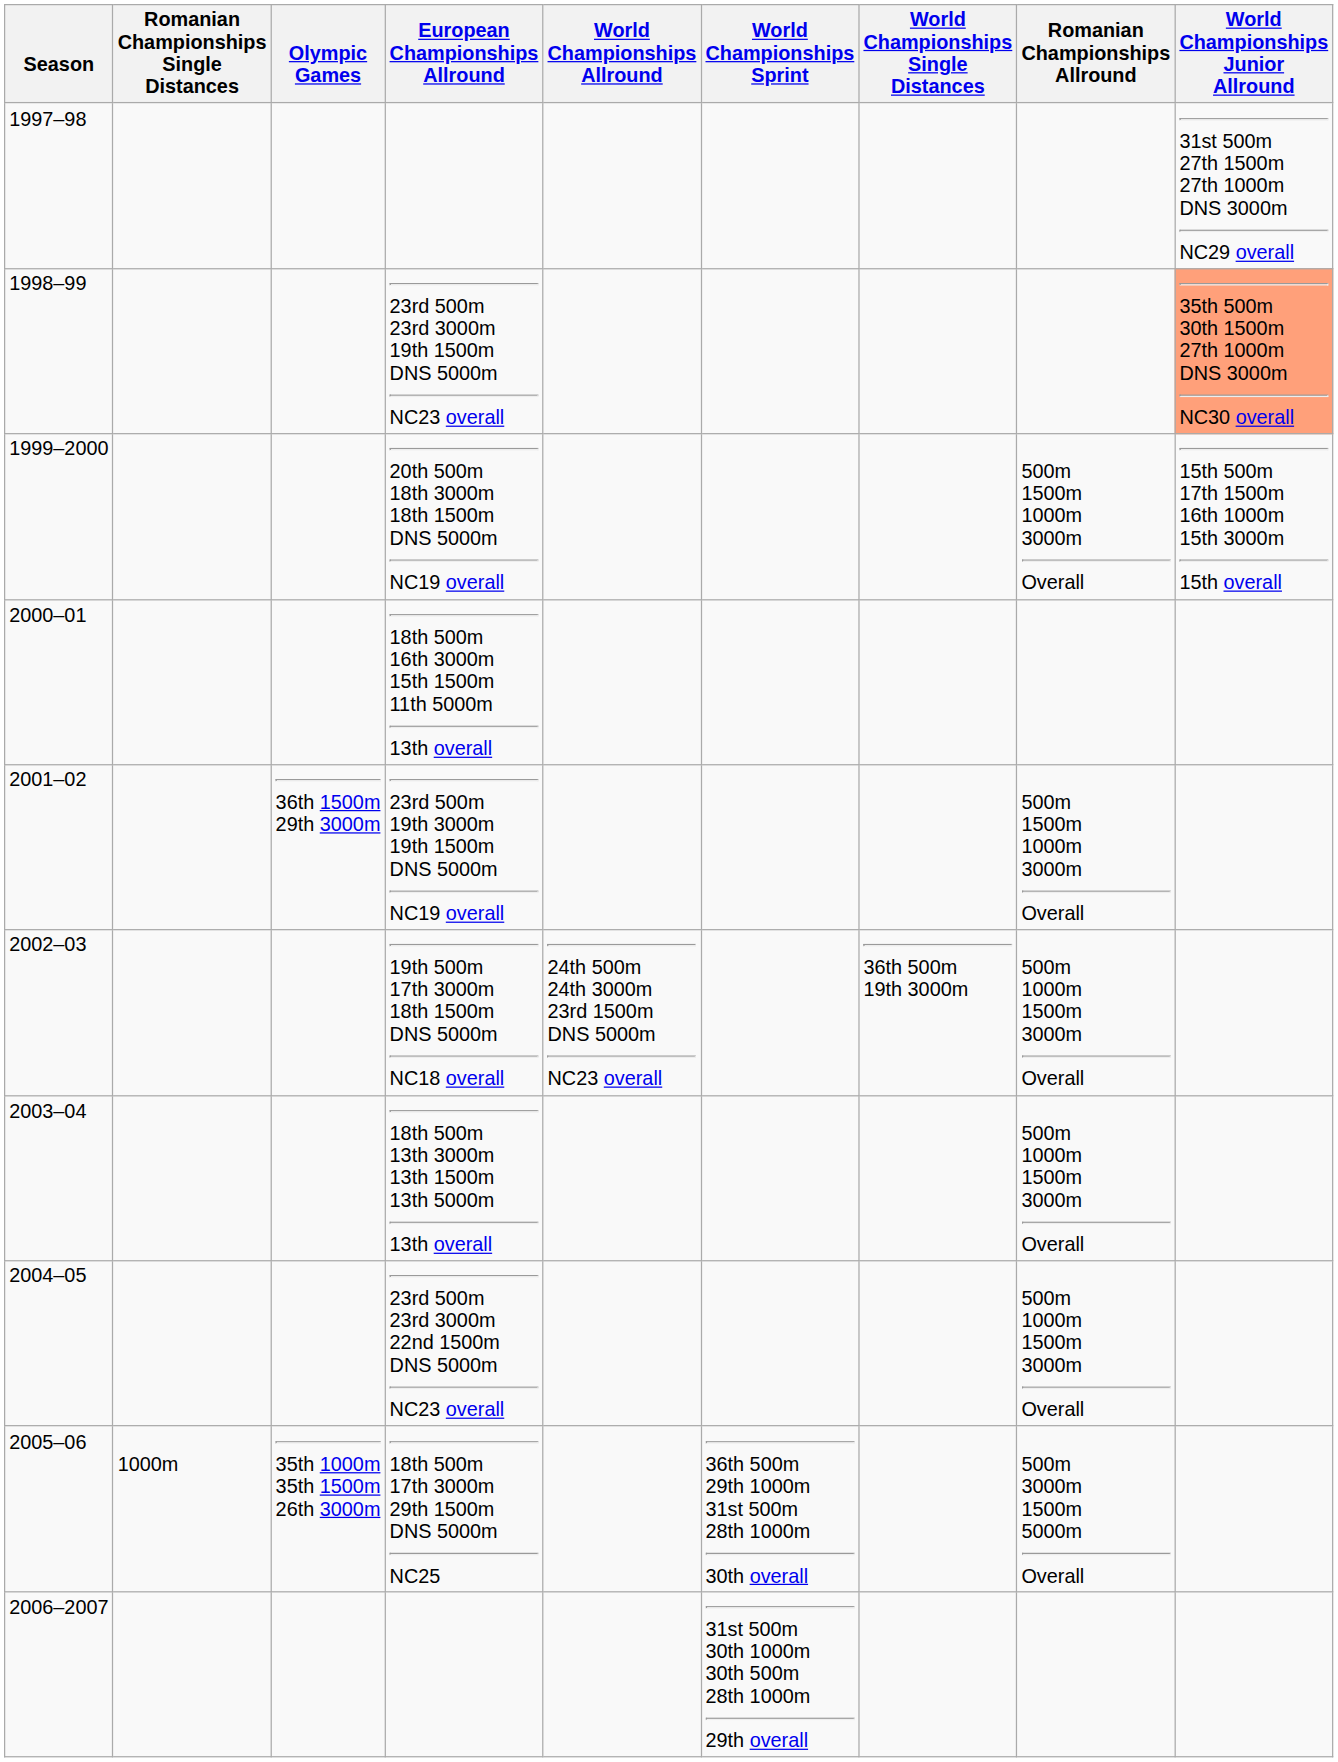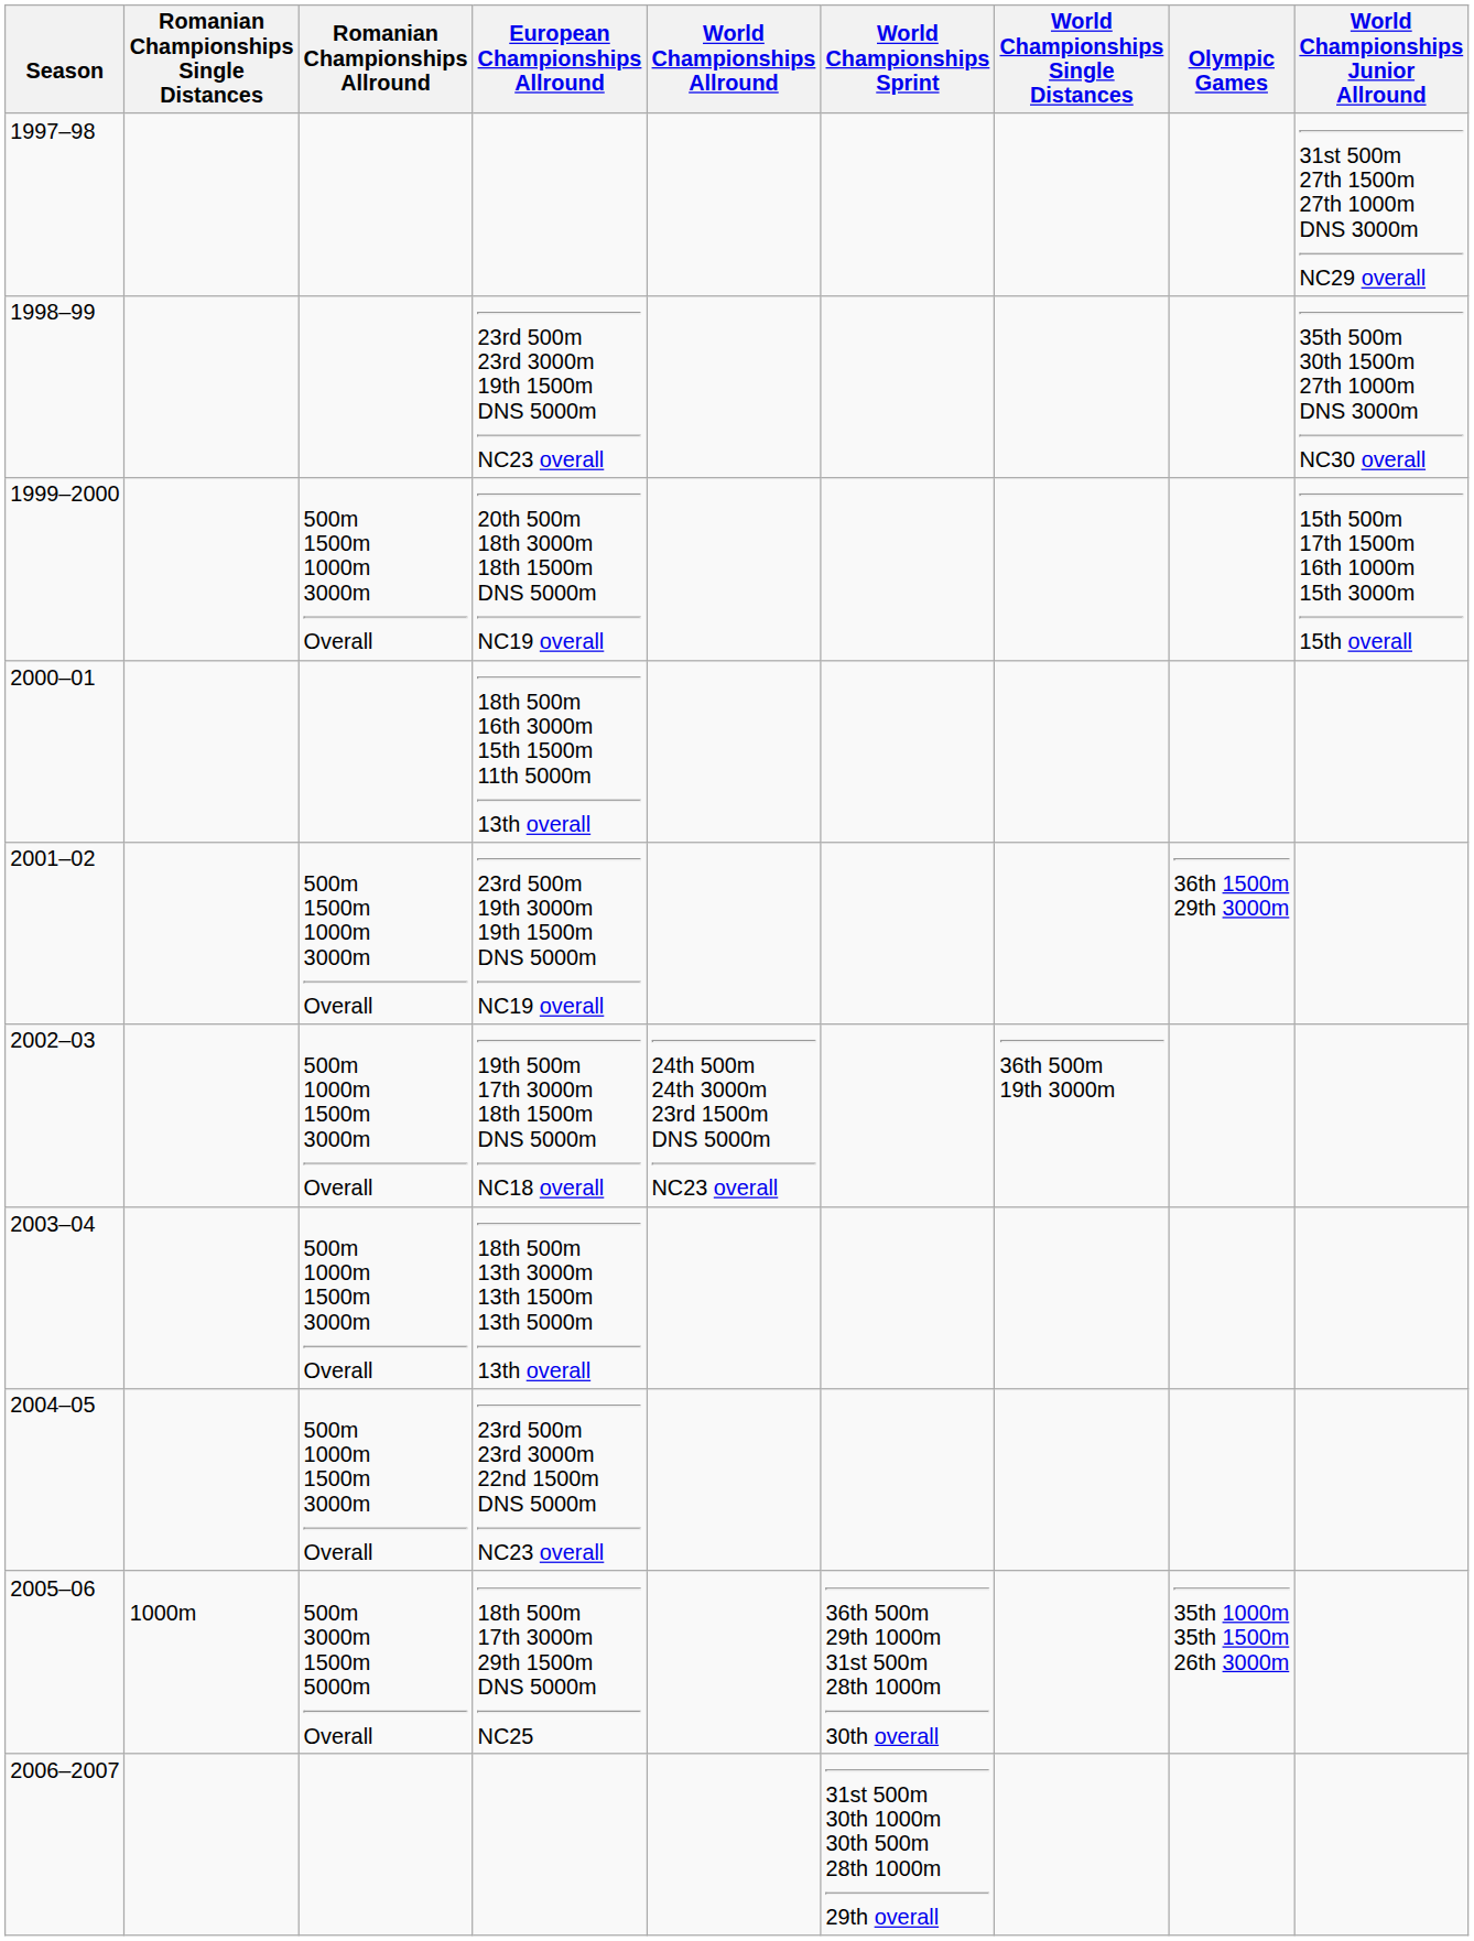columns swapped: Romanian Championships Allround <-> Olympic Games
23rd 500m 23rd 3000m 19th 1500m DNS 5000m NC23 overall | World Championships Junior Allround: lightsalmon background -> no background
